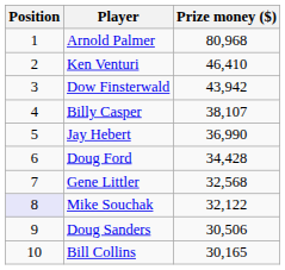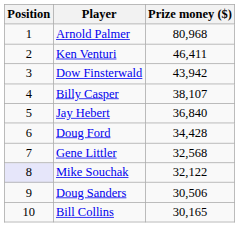Ken Venturi | Prize money ($): 46,410 -> 46,411
Jay Hebert | Prize money ($): 36,990 -> 36,840
